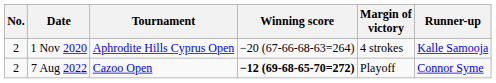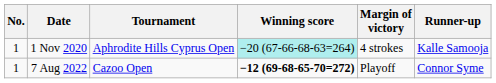1 Nov 2020 | No.: 2 -> 1
1 Nov 2020 | Winning score: no background -> paleturquoise background
7 Aug 2022 | No.: 2 -> 1
